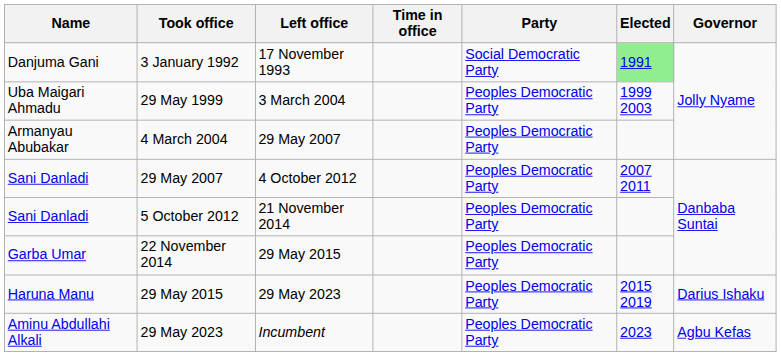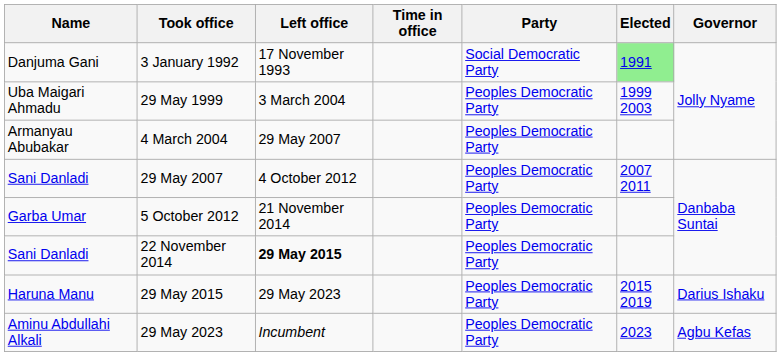5 October 2012 | Name: Sani Danladi -> Garba Umar
22 November 2014 | Name: Garba Umar -> Sani Danladi
22 November 2014 | Left office: normal -> bold
